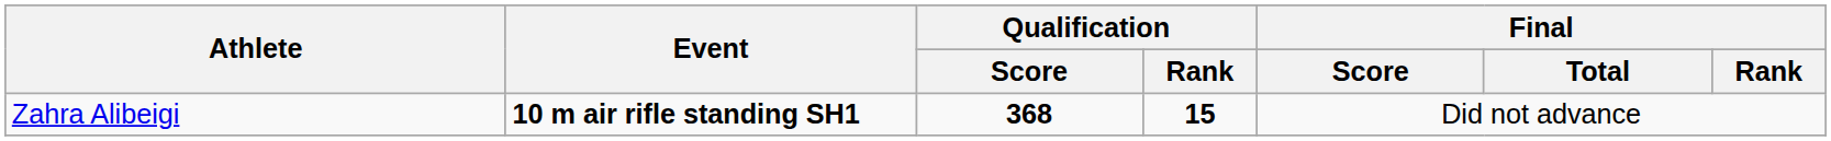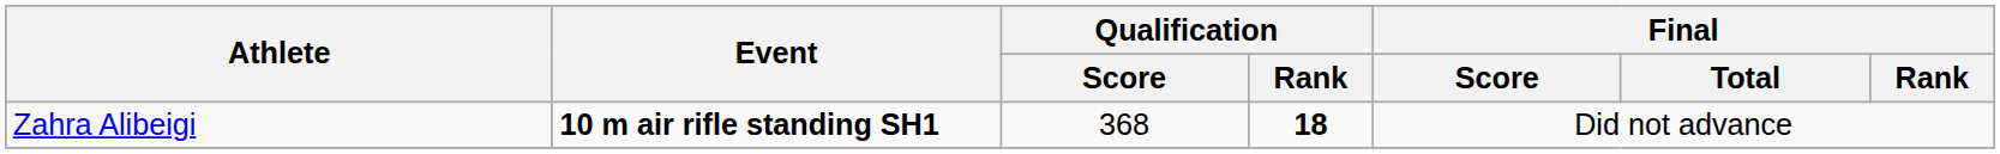Zahra Alibeigi | Qualification / Score: bold -> normal
Zahra Alibeigi | Qualification / Rank: 15 -> 18
